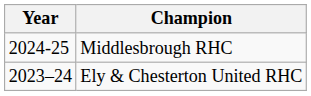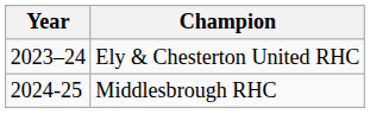rows swapped: Ely & Chesterton United RHC <-> Middlesbrough RHC
